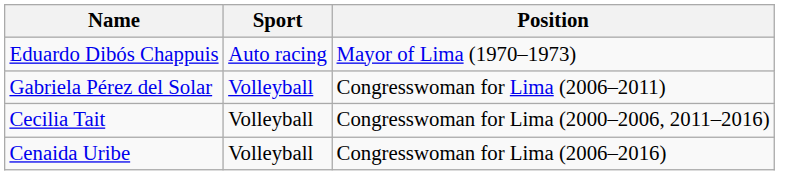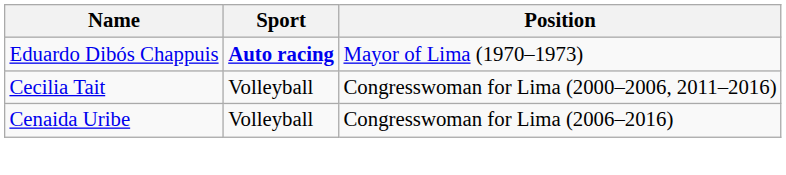Eduardo Dibós Chappuis | Sport: normal -> bold
- row: Gabriela Pérez del Solar | Volleyball | Congresswoman for Lima (2006–2011)
